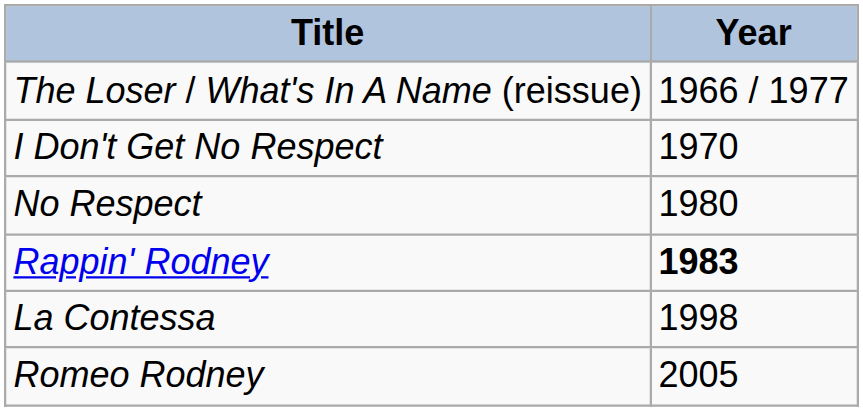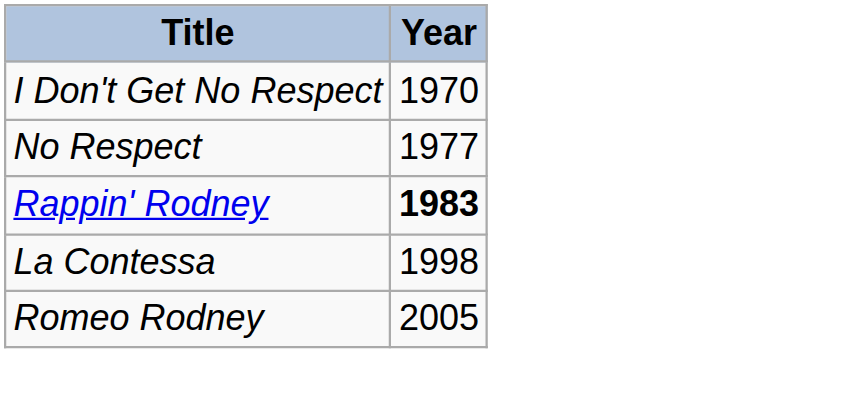- row: The Loser / What's In A Name (reissue) | 1966 / 1977
No Respect | Year: 1980 -> 1977
